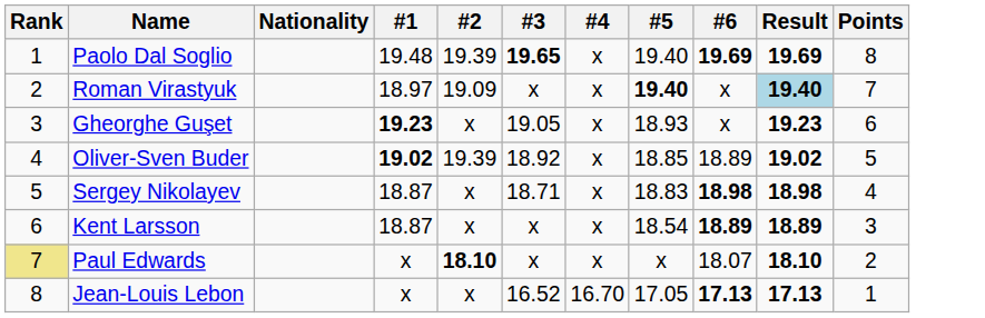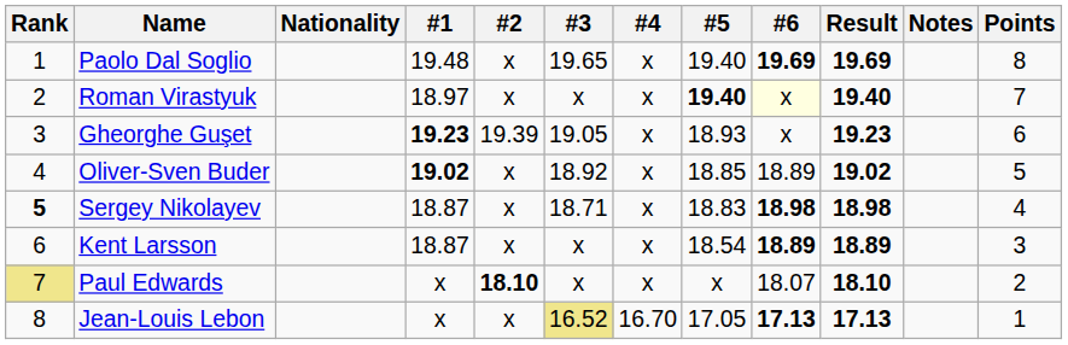+ column: Notes
Paolo Dal Soglio | #2: 19.39 -> x
Paolo Dal Soglio | #3: bold -> normal
Roman Virastyuk | #2: 19.09 -> x
Roman Virastyuk | #6: no background -> lightyellow background
Roman Virastyuk | Result: lightblue background -> no background
Gheorghe Guşet | #2: x -> 19.39
Oliver-Sven Buder | #2: 19.39 -> x
Sergey Nikolayev | Rank: normal -> bold
Jean-Louis Lebon | #3: no background -> khaki background
